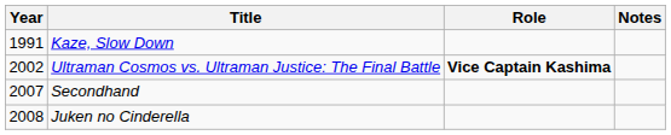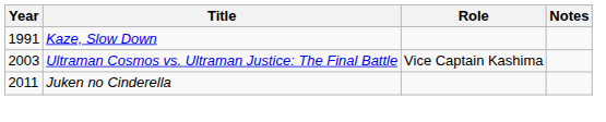Ultraman Cosmos vs. Ultraman Justice: The Final Battle | Year: 2002 -> 2003
Ultraman Cosmos vs. Ultraman Justice: The Final Battle | Role: bold -> normal
- row: 2007 | Secondhand
Juken no Cinderella | Year: 2008 -> 2011
